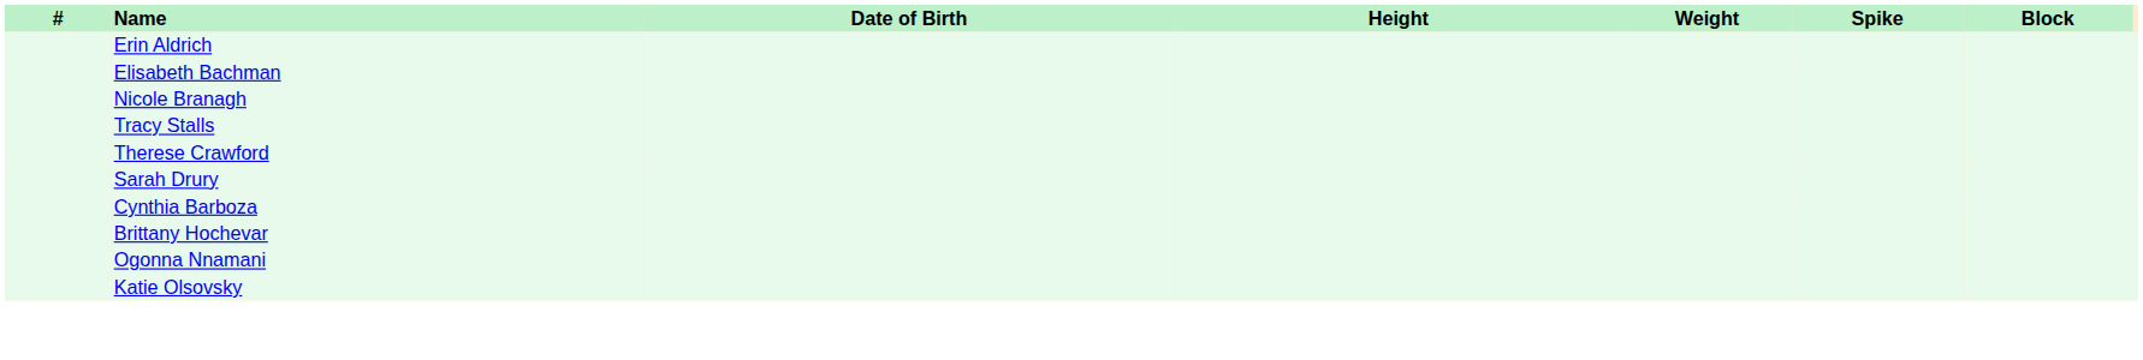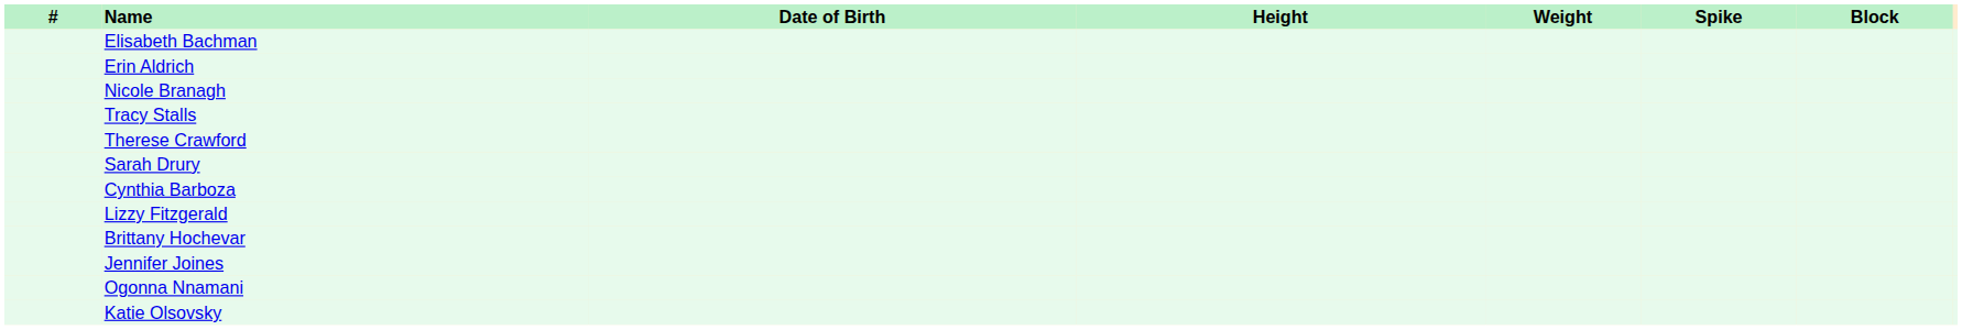rows swapped: Erin Aldrich <-> Elisabeth Bachman
+ row: Lizzy Fitzgerald
+ row: Jennifer Joines
